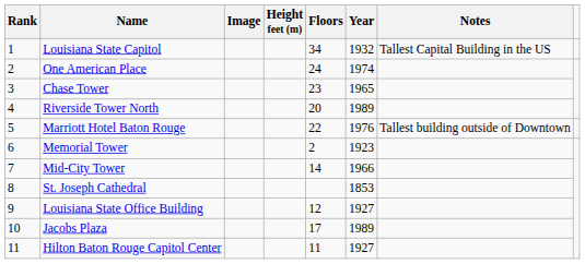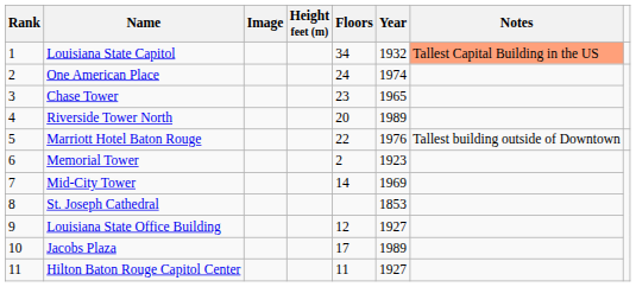Louisiana State Capitol | Notes: no background -> lightsalmon background
Mid-City Tower | Year: 1966 -> 1969
